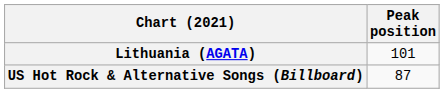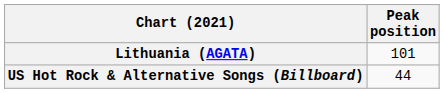US Hot Rock & Alternative Songs (Billboard) | Peak position: 87 -> 44
